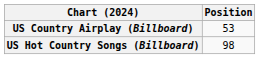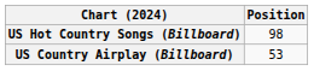rows swapped: US Country Airplay (Billboard) <-> US Hot Country Songs (Billboard)
